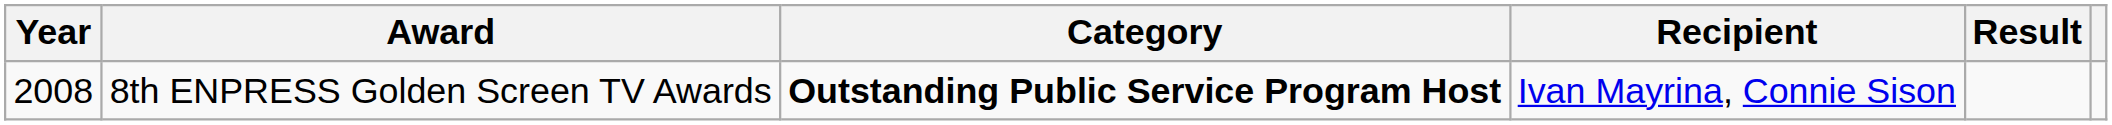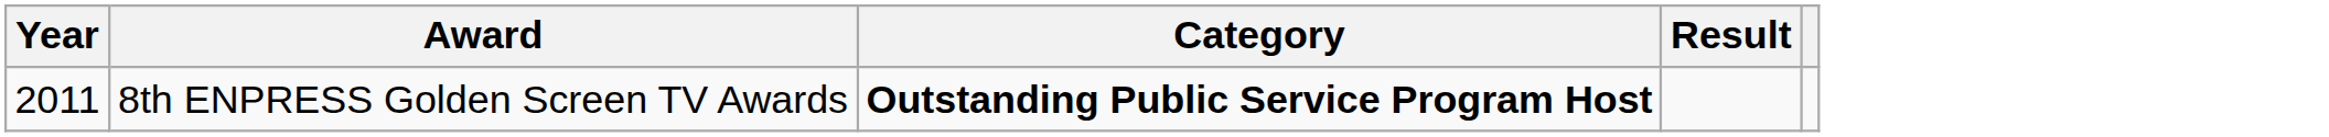- column: Recipient | Ivan Mayrina, Connie Sison
8th ENPRESS Golden Screen TV Awards | Year: 2008 -> 2011
